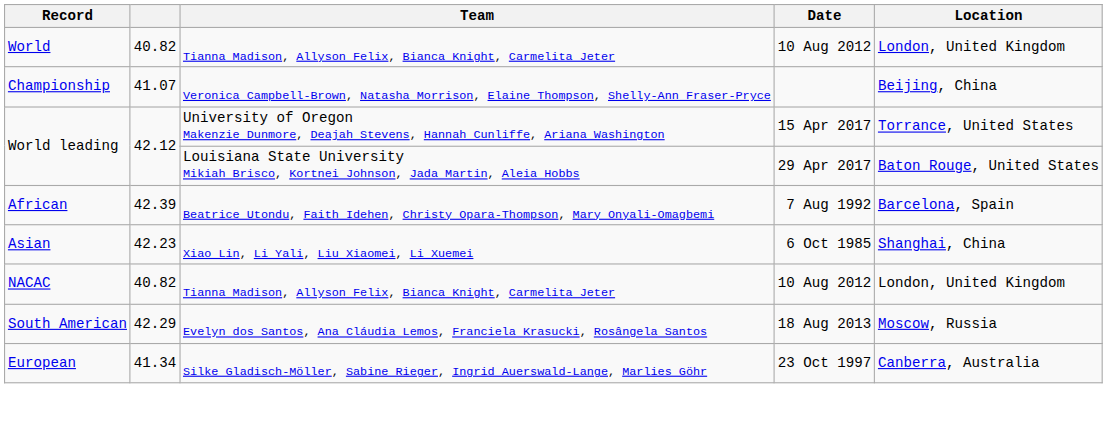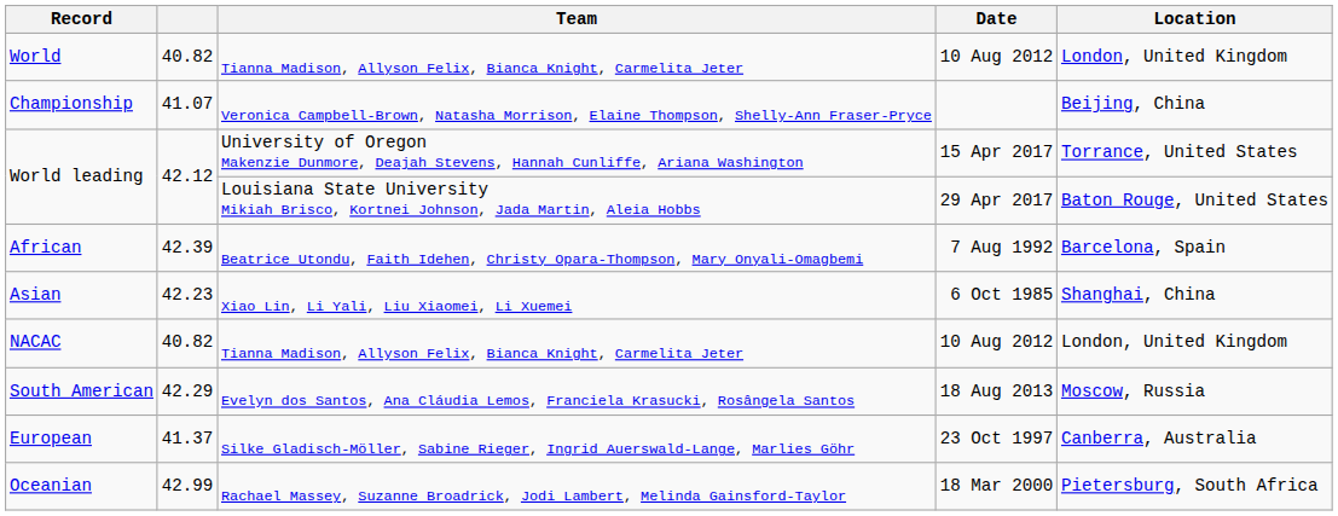European | column 2: 41.34 -> 41.37
+ row: Oceanian | 42.99 | Rachael Massey, Suzanne Broadrick, Jodi Lambert, Melinda Gainsford-Taylor | 18 Mar 2000 | Pietersburg, South Africa
